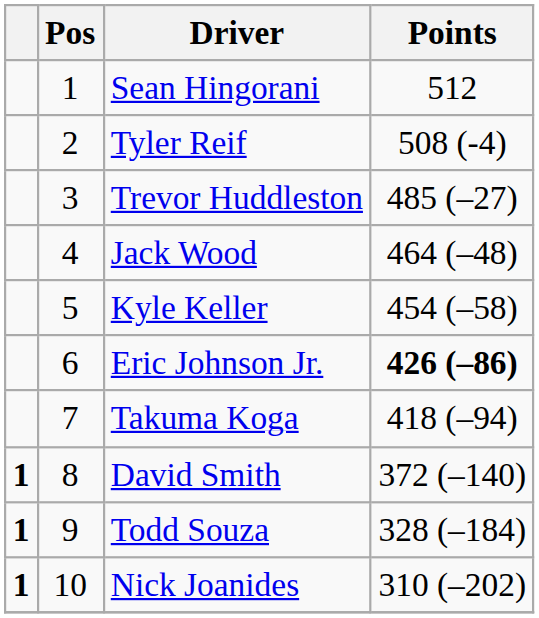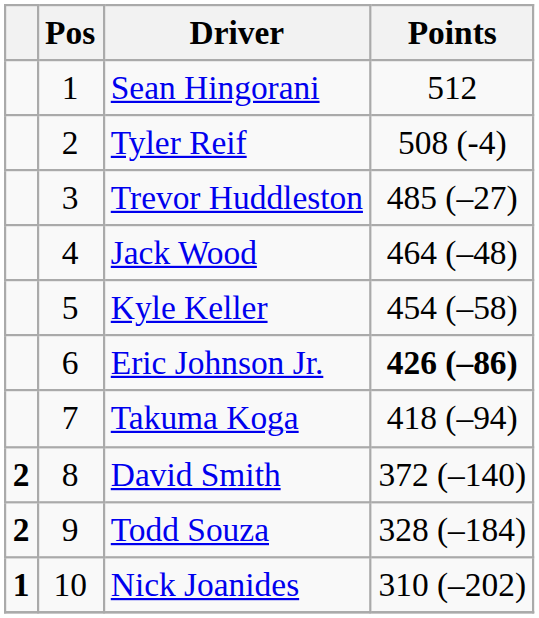David Smith | column 1: 1 -> 2
Todd Souza | column 1: 1 -> 2
